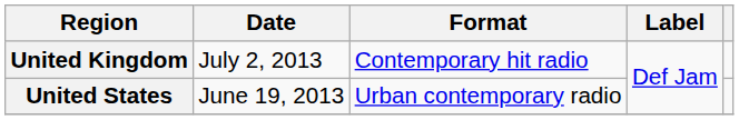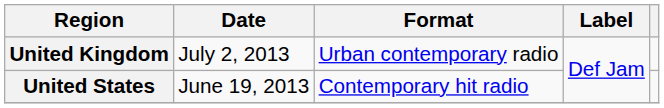United Kingdom | Format: Contemporary hit radio -> Urban contemporary radio
United States | Format: Urban contemporary radio -> Contemporary hit radio
